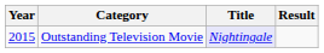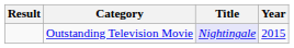columns swapped: Year <-> Result
